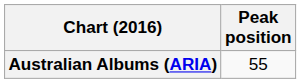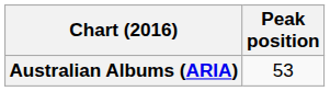Australian Albums (ARIA) | Peak position: 55 -> 53
